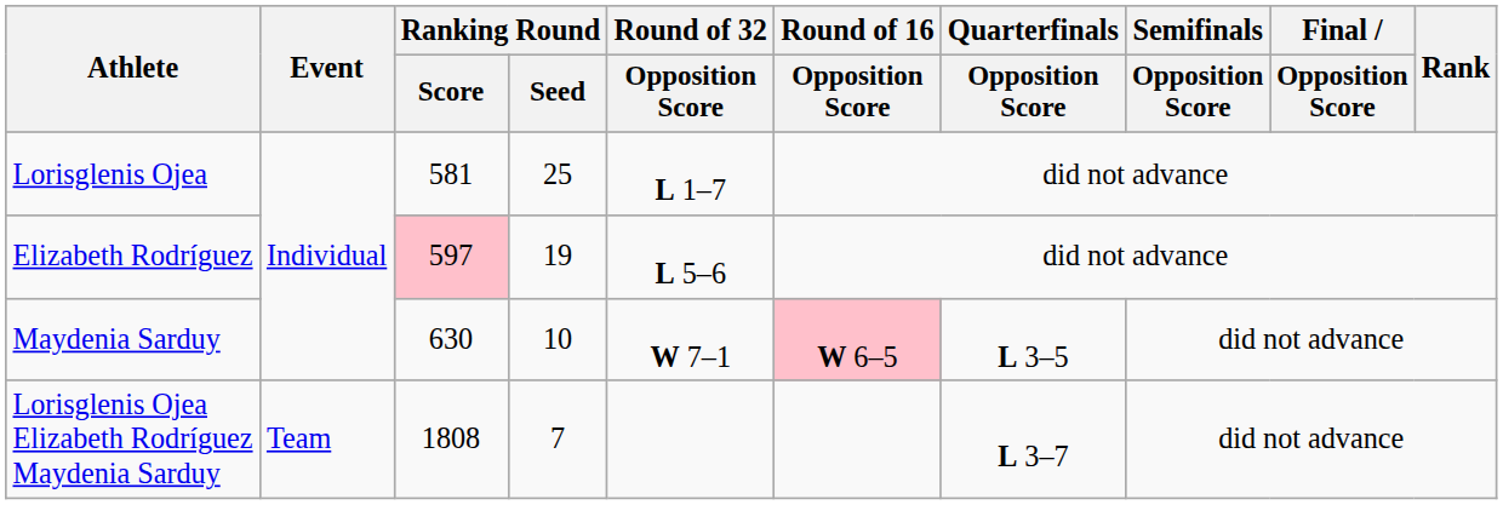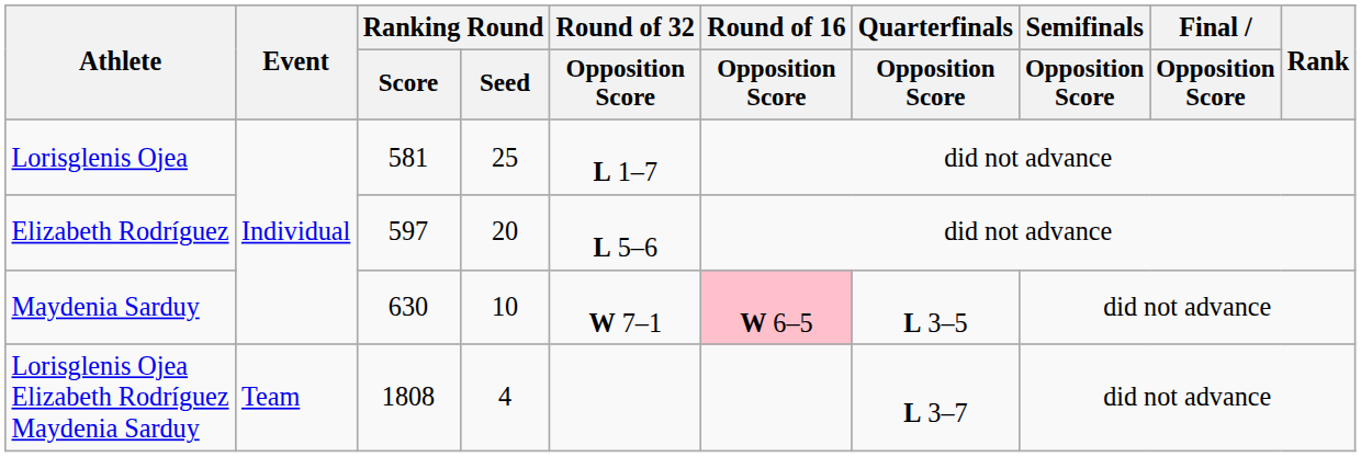Elizabeth Rodríguez | Ranking Round / Score: pink background -> no background
Elizabeth Rodríguez | Ranking Round / Seed: 19 -> 20
Lorisglenis Ojea Elizabeth Rodríguez Maydenia Sarduy | Ranking Round / Seed: 7 -> 4
